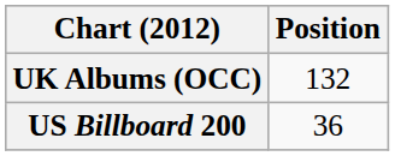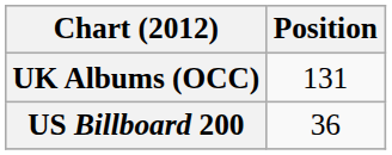UK Albums (OCC) | Position: 132 -> 131
